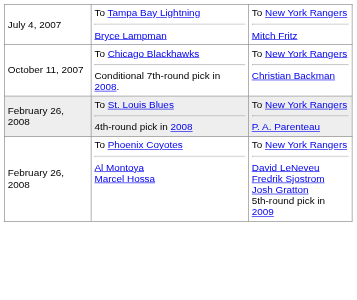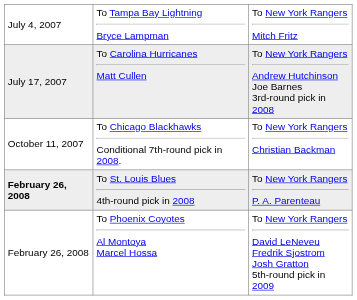+ row: July 17, 2007 | To Carolina Hurricanes Matt Cullen | To New York Rangers Andrew Hutchinson Joe Barnes 3rd-round pick in 2008
To St. Louis Blues 4th-round pick in 2008 | column 1: normal -> bold
